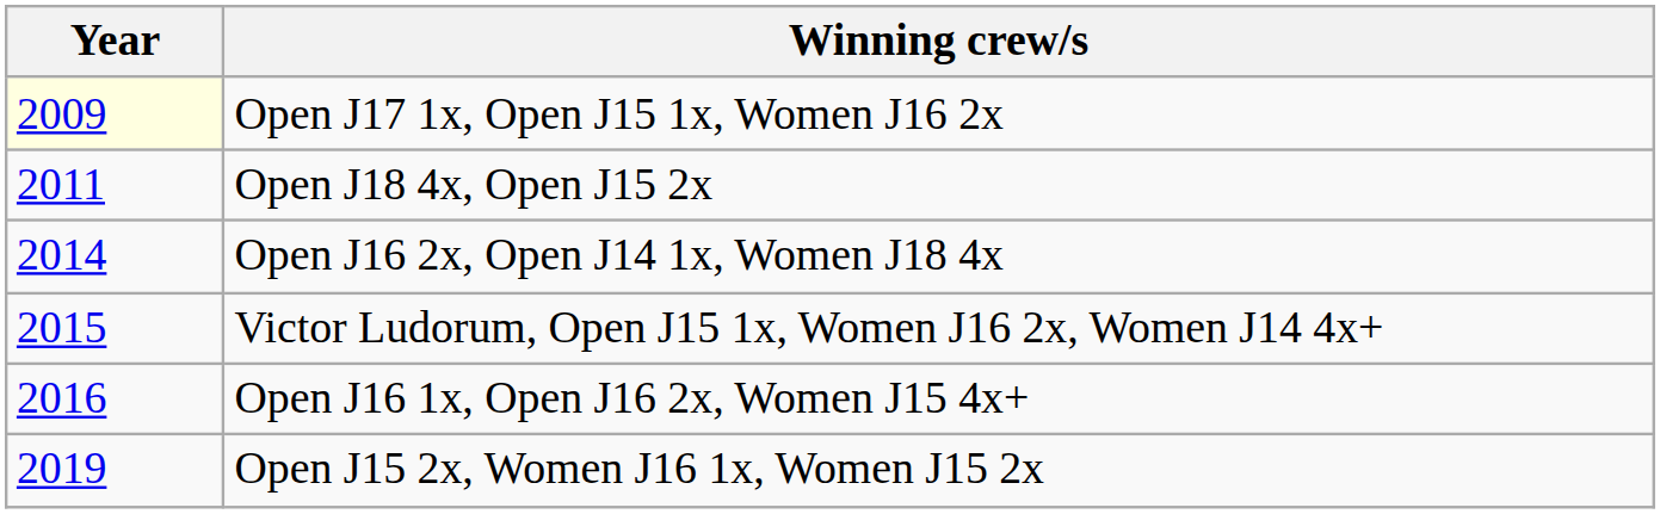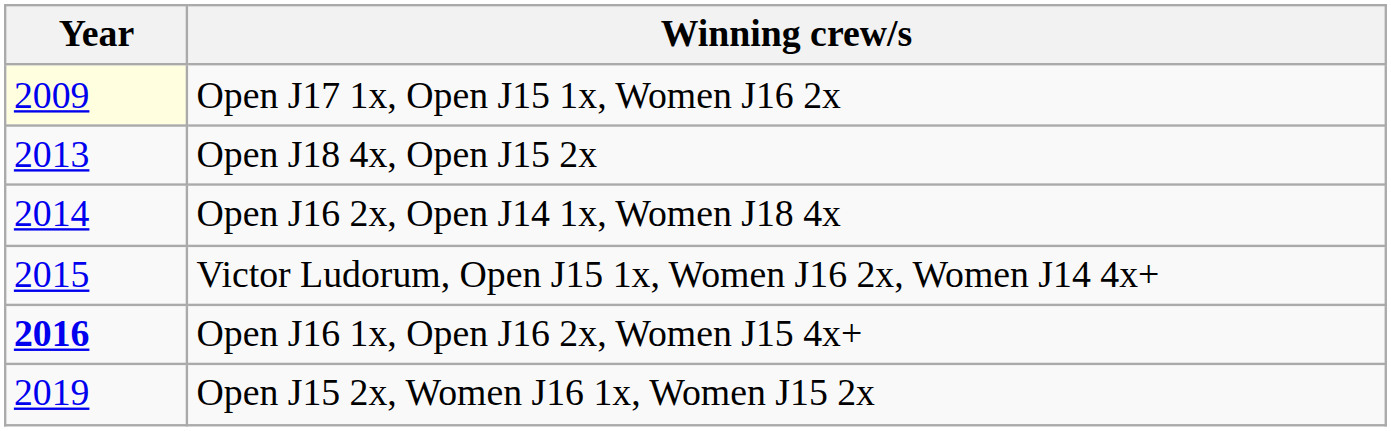Open J18 4x, Open J15 2x | Year: 2011 -> 2013
Open J16 1x, Open J16 2x, Women J15 4x+ | Year: normal -> bold
